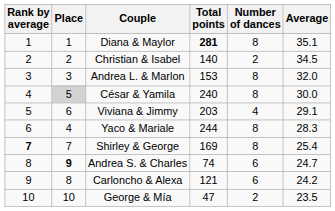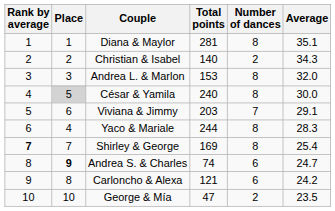Diana & Maylor | Total points: bold -> normal
Christian & Isabel | Average: 34.5 -> 34.3
Viviana & Jimmy | Number of dances: 4 -> 7
